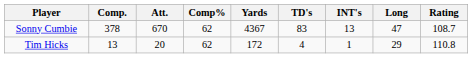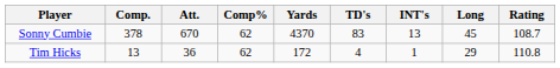Sonny Cumbie | Yards: 4367 -> 4370
Sonny Cumbie | Long: 47 -> 45
Tim Hicks | Att.: 20 -> 36
